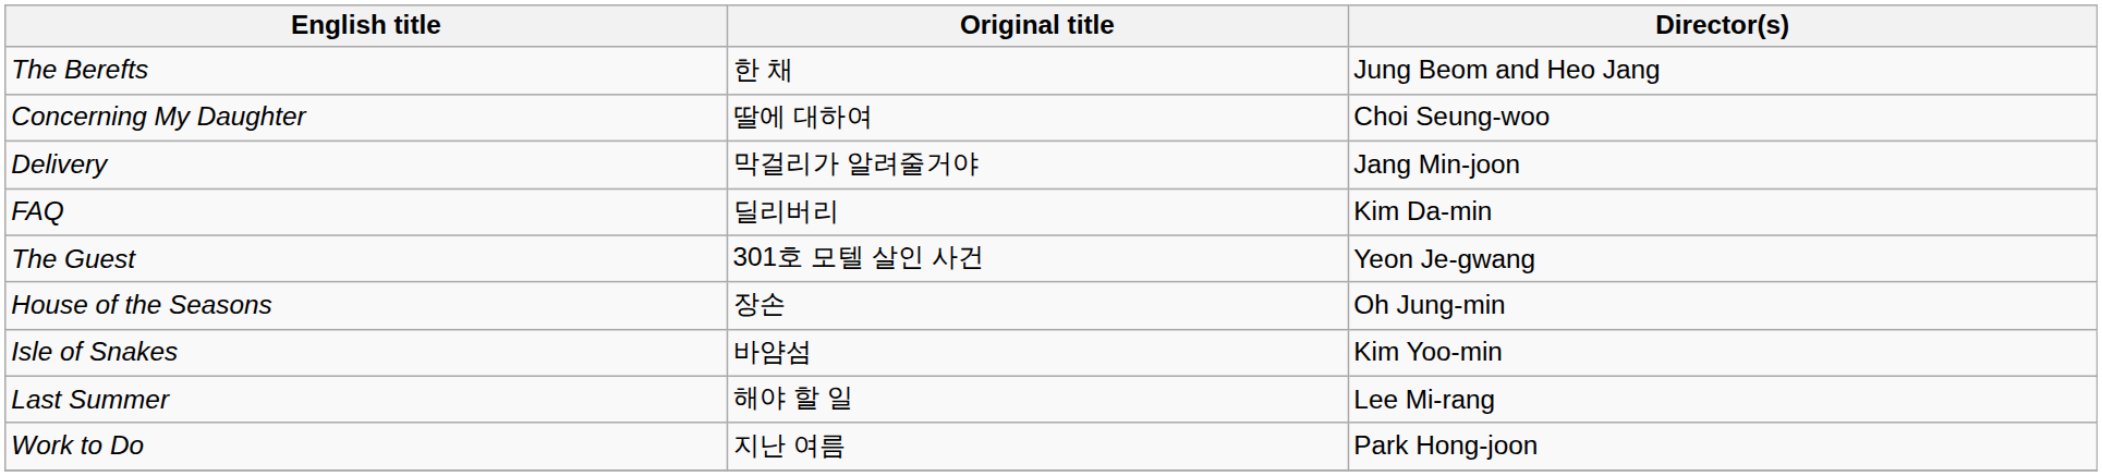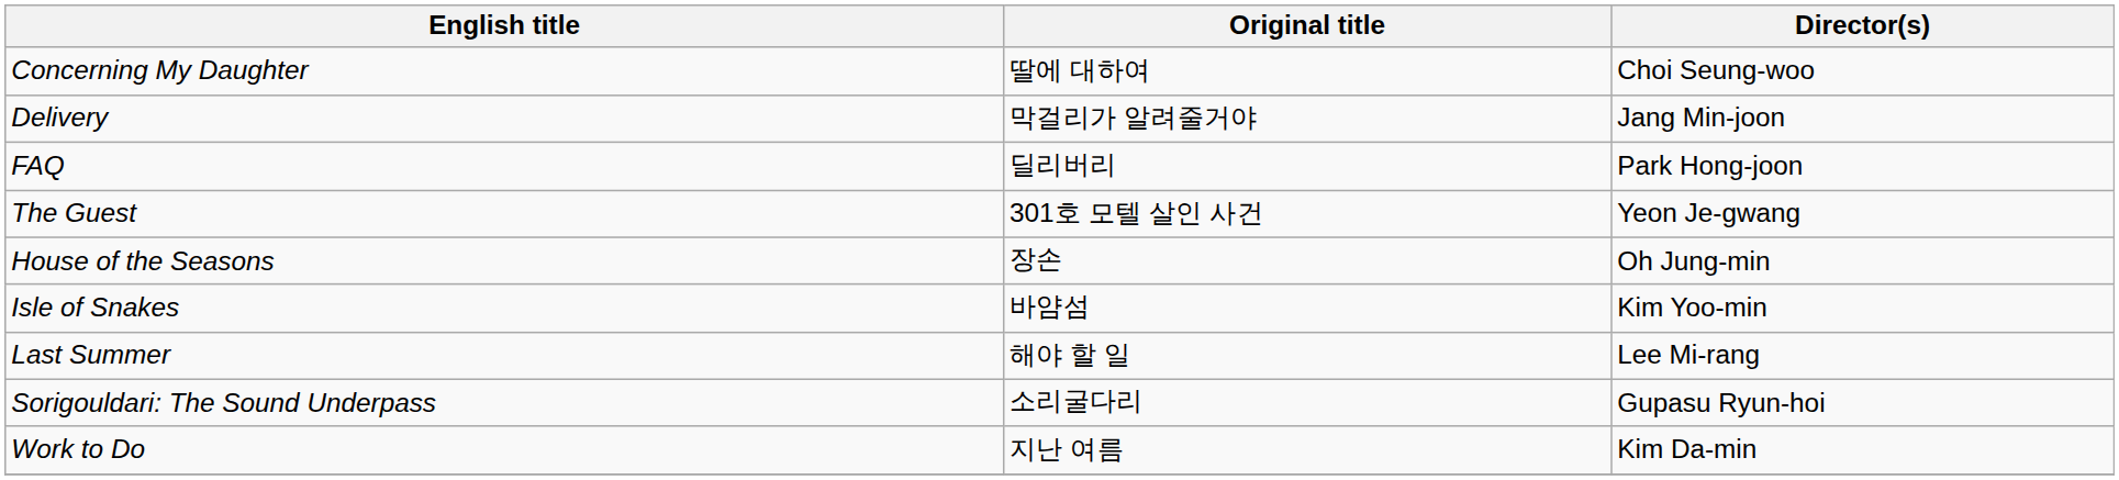- row: The Berefts | 한 채 | Jung Beom and Heo Jang
FAQ | Director(s): Kim Da-min -> Park Hong-joon
+ row: Sorigouldari: The Sound Underpass | 소리굴다리 | Gupasu Ryun-hoi
Work to Do | Director(s): Park Hong-joon -> Kim Da-min
